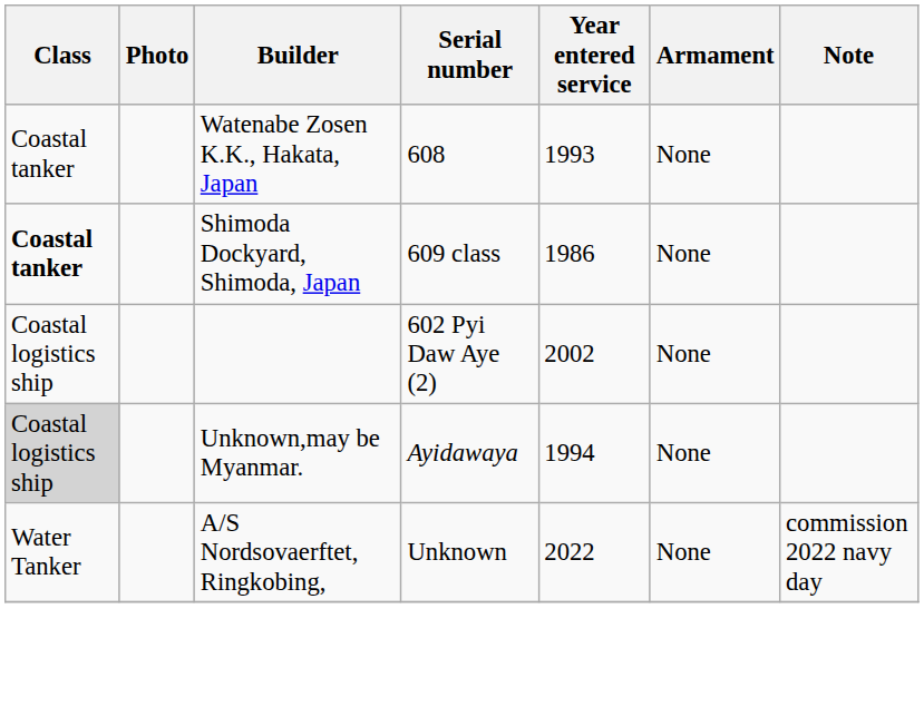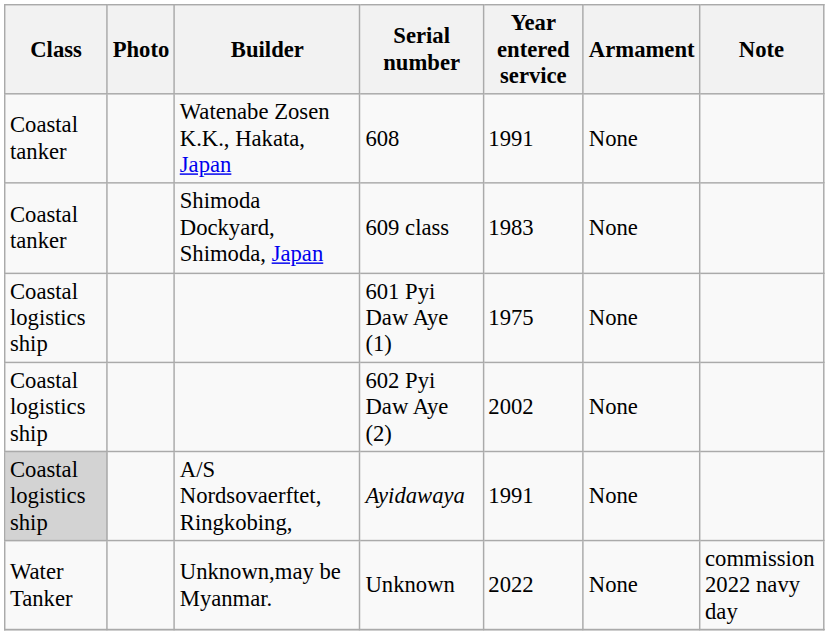608 | Year entered service: 1993 -> 1991
609 class | Class: bold -> normal
609 class | Year entered service: 1986 -> 1983
+ row: Coastal logistics ship | 601 Pyi Daw Aye (1) | 1975 | None
Ayidawaya | Builder: Unknown,may be Myanmar. -> A/S Nordsovaerftet, Ringkobing,
Ayidawaya | Year entered service: 1994 -> 1991
Unknown | Builder: A/S Nordsovaerftet, Ringkobing, -> Unknown,may be Myanmar.
